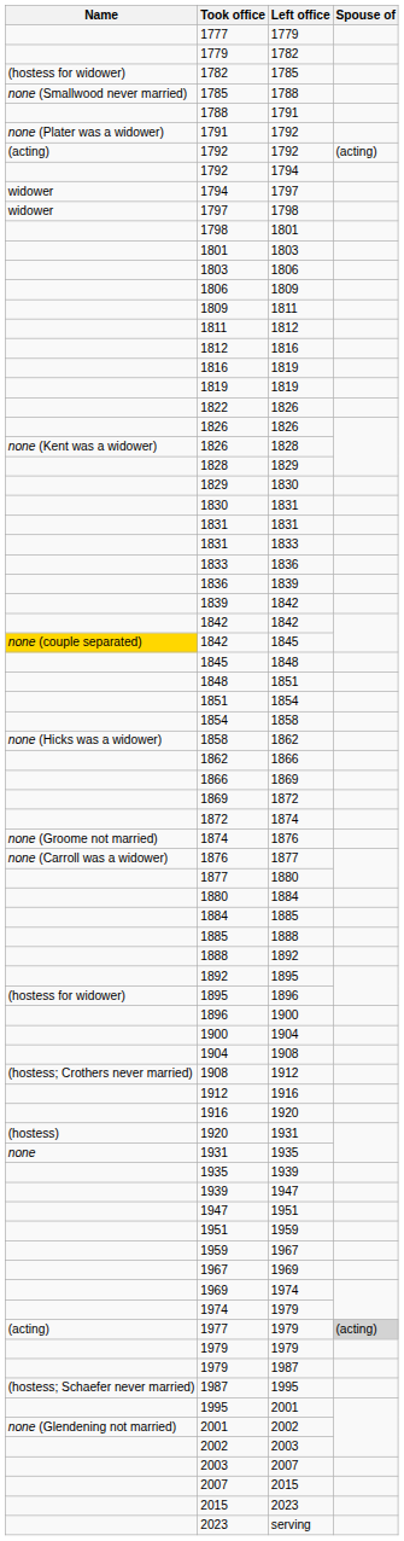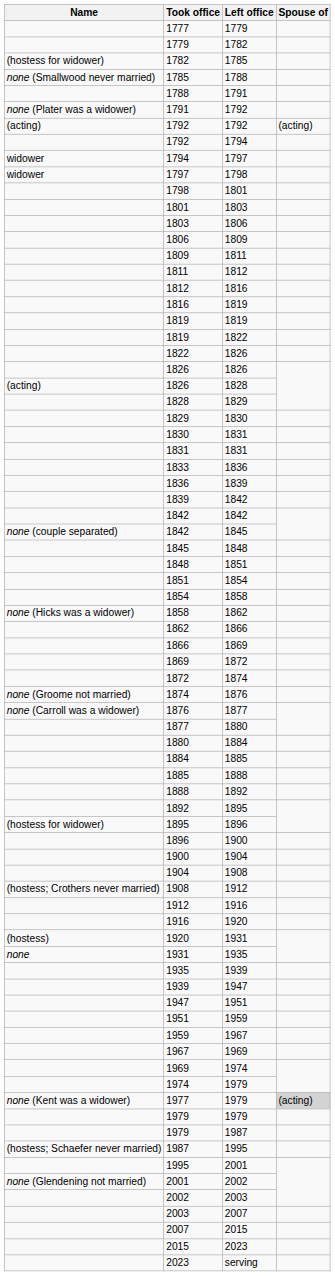+ row: 1819 | 1822
1826 / 1828 | Name: none (Kent was a widower) -> (acting)
- row: 1831 | 1833
1842 / 1845 | Name: gold background -> no background
1977 | Name: (acting) -> none (Kent was a widower)
